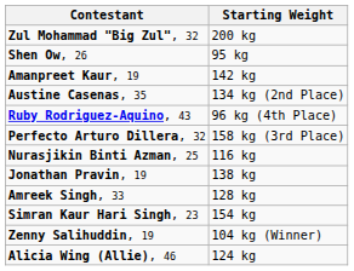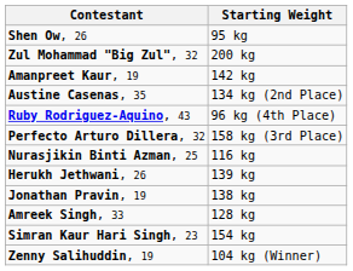rows swapped: Shen Ow, 26 <-> Zul Mohammad "Big Zul", 32
+ row: Herukh Jethwani, 26 | 139 kg
- row: Alicia Wing (Allie), 46 | 124 kg
